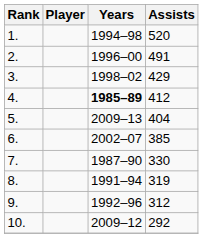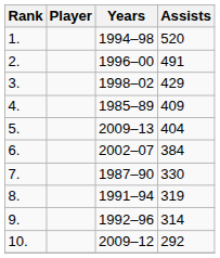4. | Years: bold -> normal
4. | Assists: 412 -> 409
6. | Assists: 385 -> 384
9. | Assists: 312 -> 314
